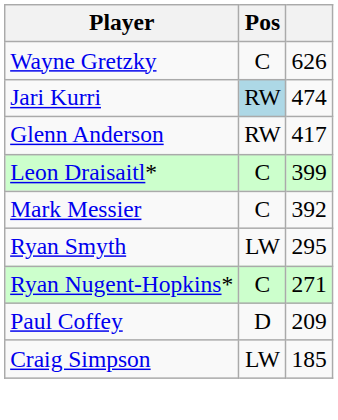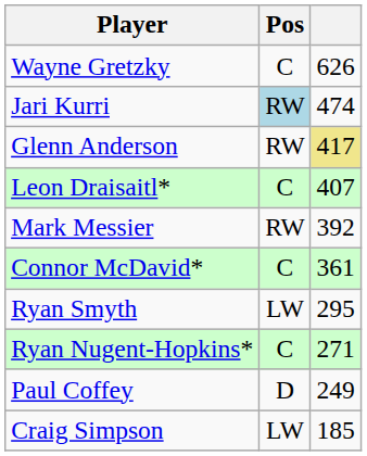Glenn Anderson | column 3: no background -> khaki background
Leon Draisaitl* | column 3: 399 -> 407
Mark Messier | Pos: C -> RW
+ row: Connor McDavid* | C | 361
Paul Coffey | column 3: 209 -> 249
